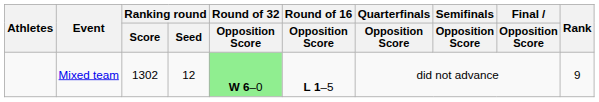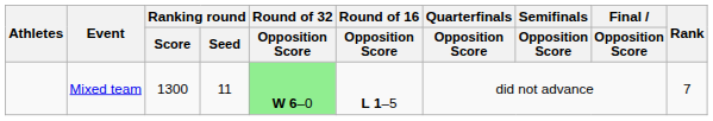Mixed team | Ranking round / Score: 1302 -> 1300
Mixed team | Ranking round / Seed: 12 -> 11
Mixed team | Rank: 9 -> 7
